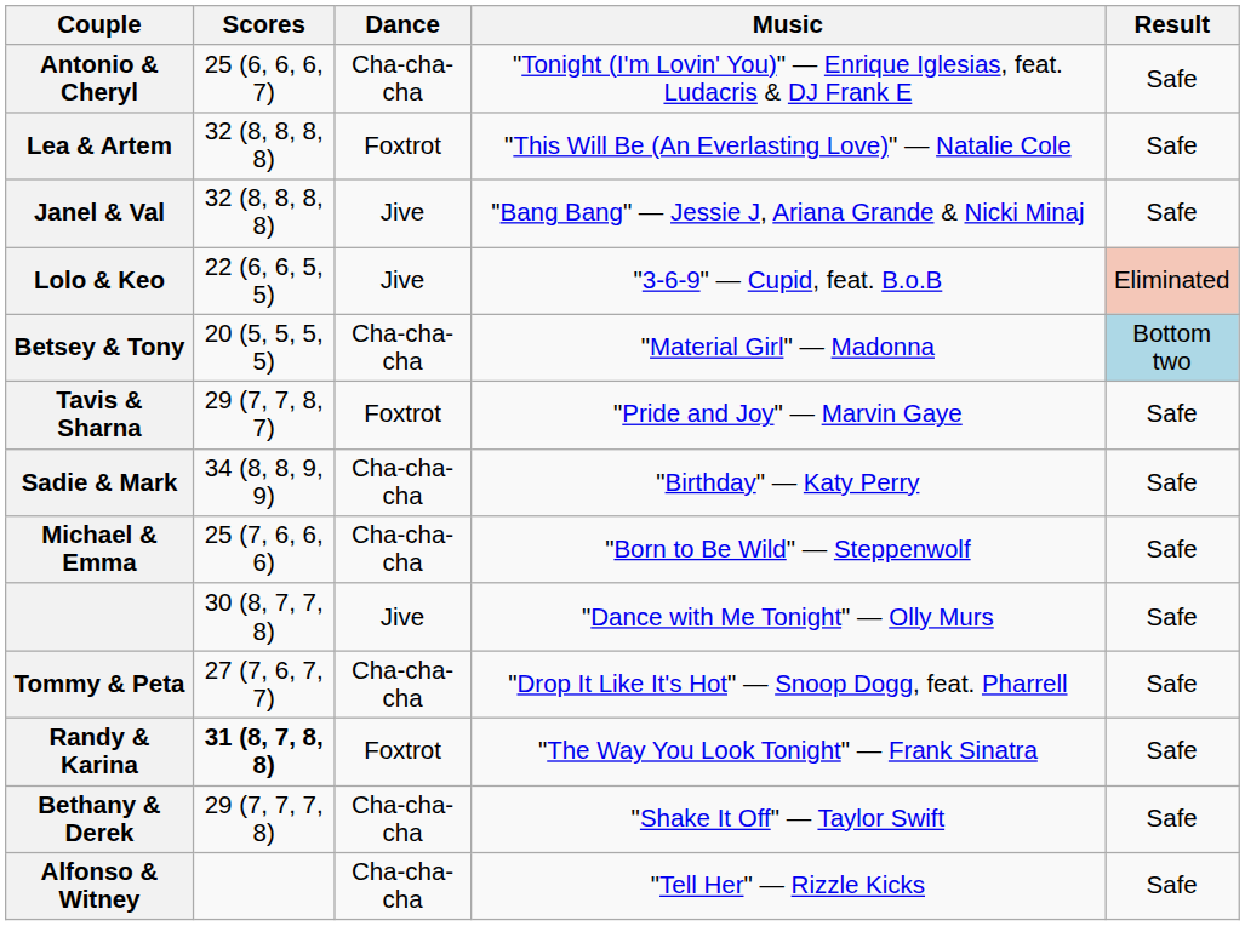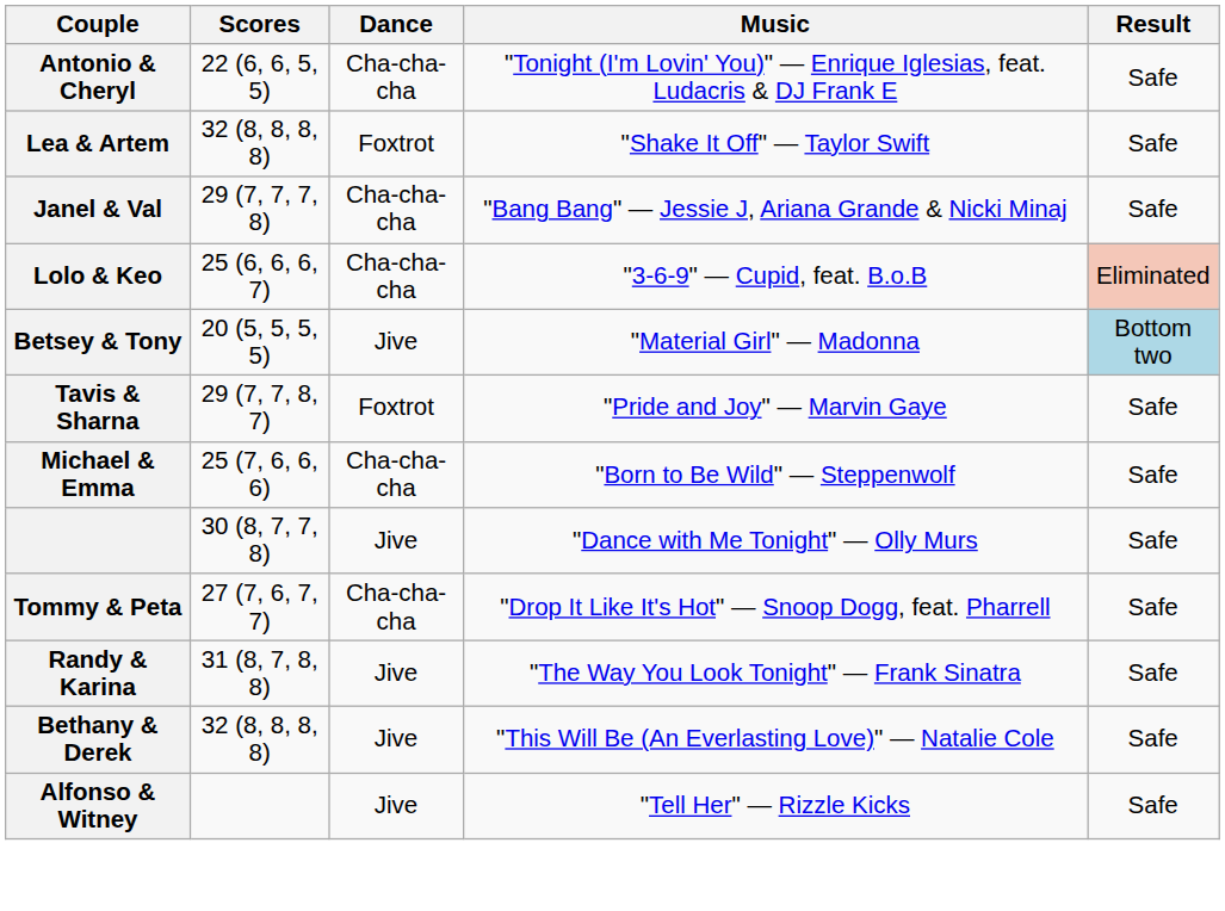Antonio & Cheryl | Scores: 25 (6, 6, 6, 7) -> 22 (6, 6, 5, 5)
Lea & Artem | Music: "This Will Be (An Everlasting Love)" — Natalie Cole -> "Shake It Off" — Taylor Swift
Janel & Val | Scores: 32 (8, 8, 8, 8) -> 29 (7, 7, 7, 8)
Janel & Val | Dance: Jive -> Cha-cha-cha
Lolo & Keo | Scores: 22 (6, 6, 5, 5) -> 25 (6, 6, 6, 7)
Lolo & Keo | Dance: Jive -> Cha-cha-cha
Betsey & Tony | Dance: Cha-cha-cha -> Jive
- row: Sadie & Mark | 34 (8, 8, 9, 9) | Cha-cha-cha | "Birthday" — Katy Perry | Safe
Randy & Karina | Scores: bold -> normal
Randy & Karina | Dance: Foxtrot -> Jive
Bethany & Derek | Scores: 29 (7, 7, 7, 8) -> 32 (8, 8, 8, 8)
Bethany & Derek | Dance: Cha-cha-cha -> Jive
Bethany & Derek | Music: "Shake It Off" — Taylor Swift -> "This Will Be (An Everlasting Love)" — Natalie Cole
Alfonso & Witney | Dance: Cha-cha-cha -> Jive
